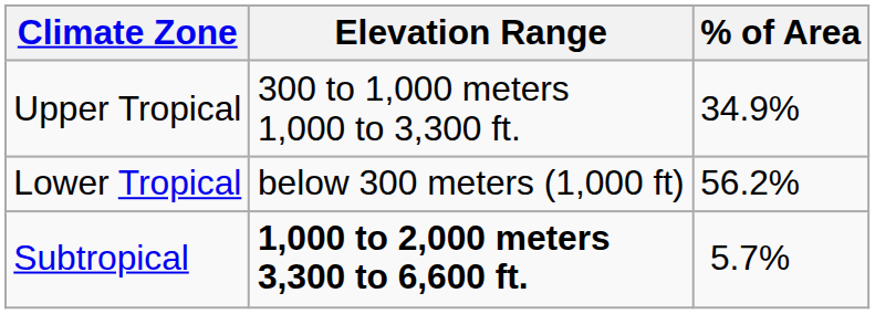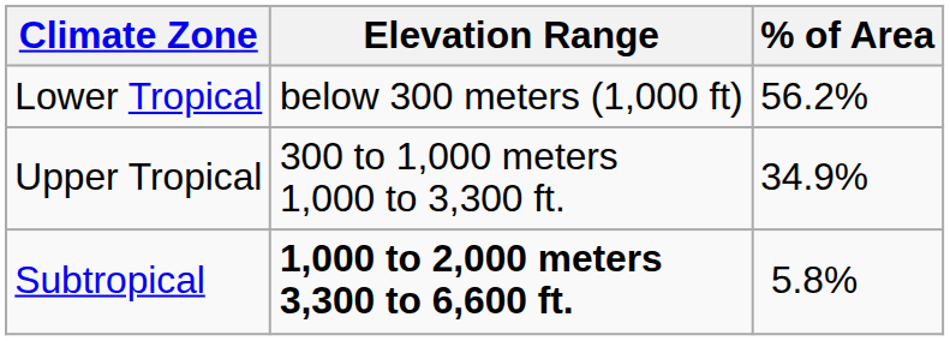rows swapped: Lower Tropical <-> Upper Tropical
Subtropical | % of Area: 5.7% -> 5.8%
